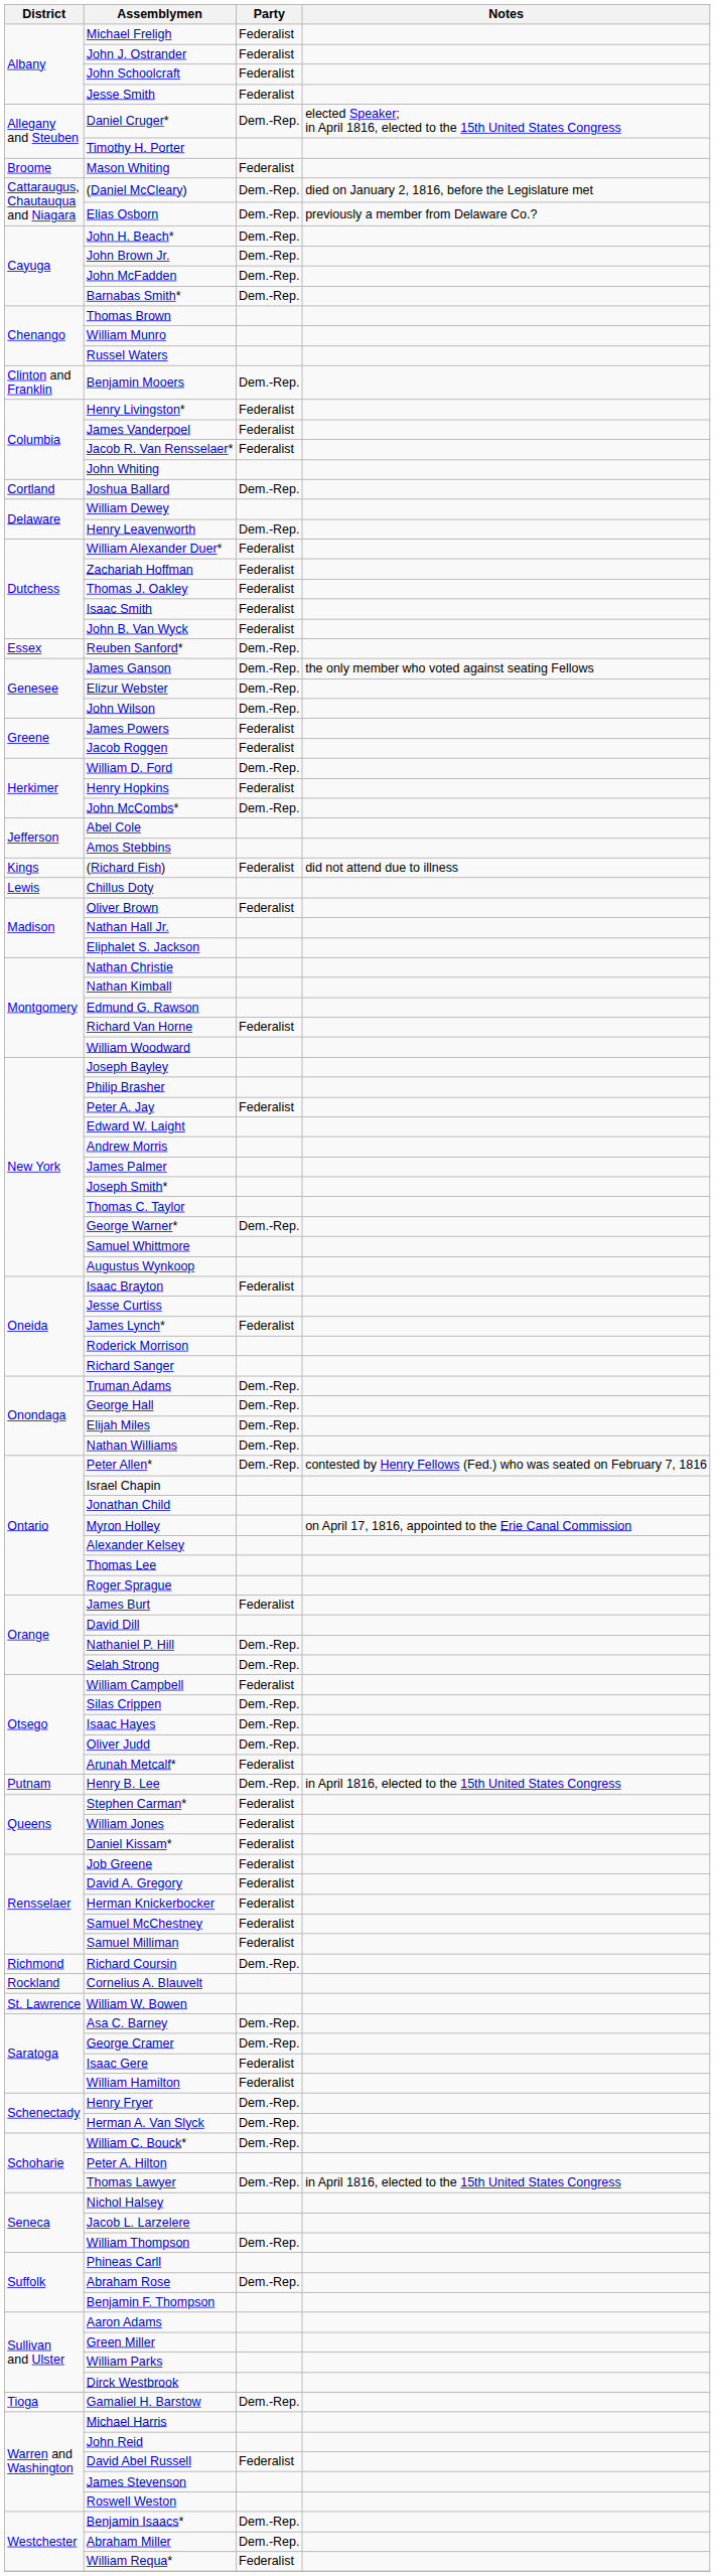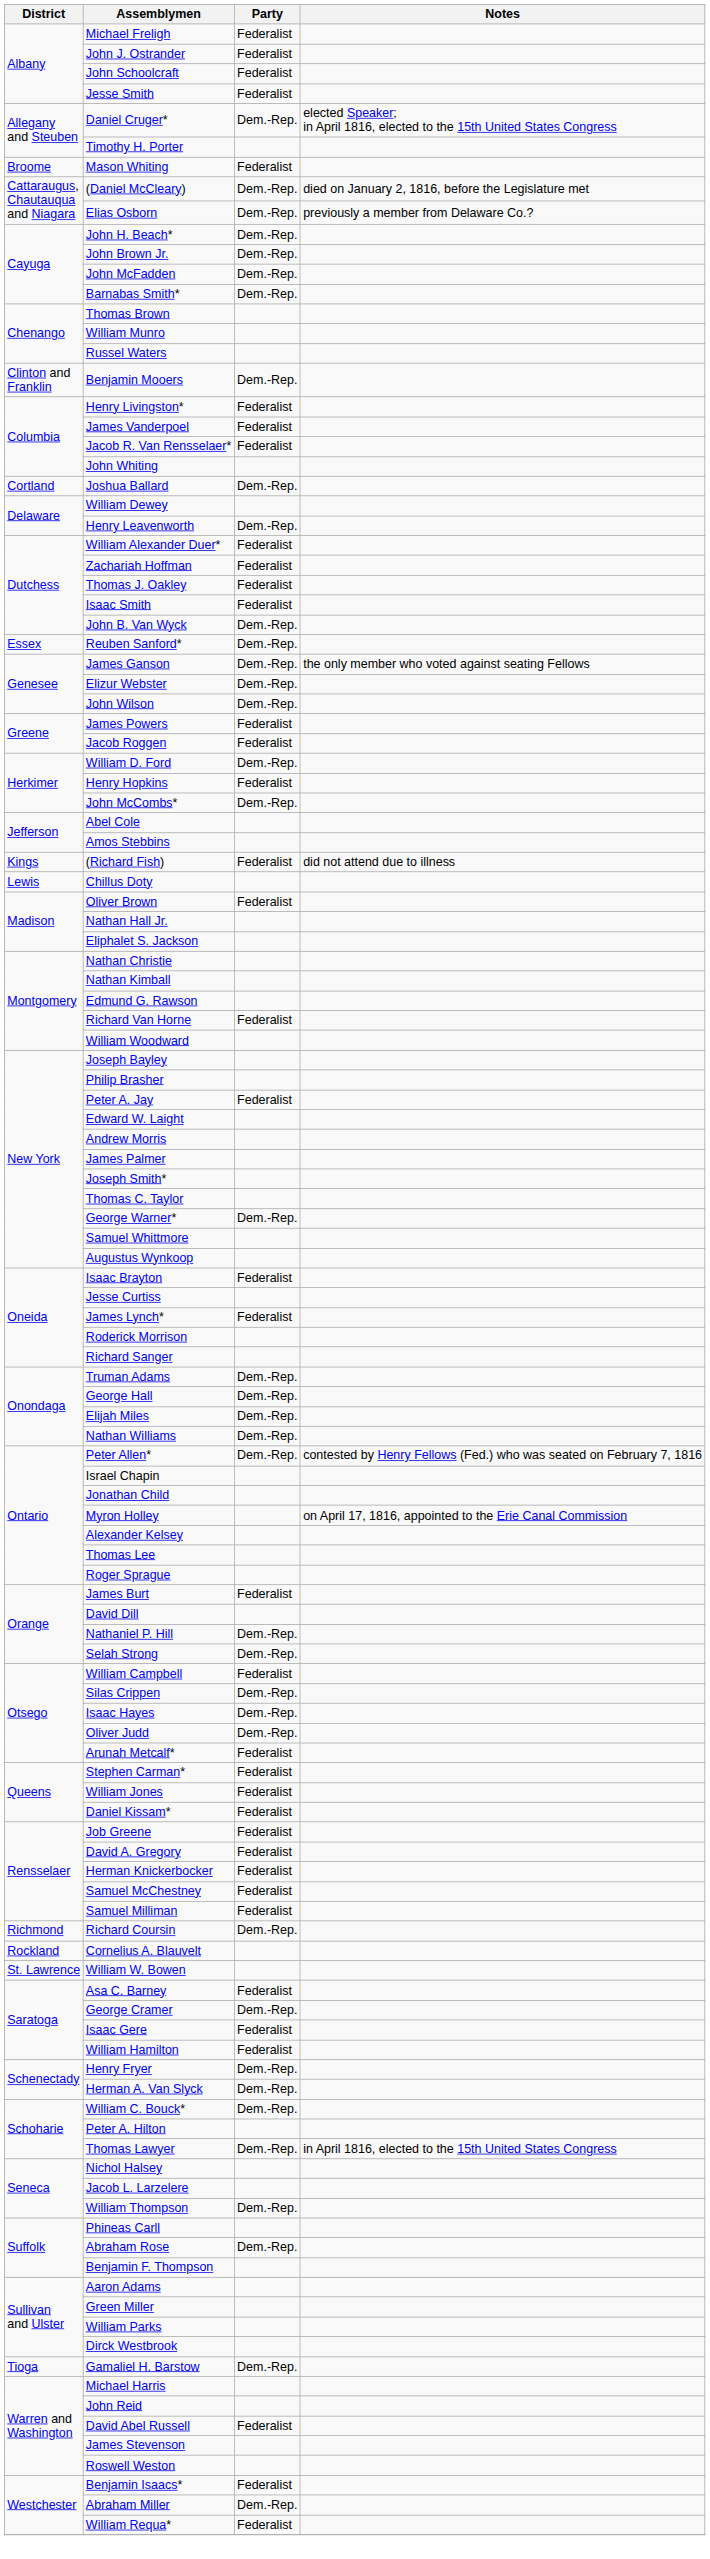John B. Van Wyck | Party: Federalist -> Dem.-Rep.
- row: Putnam | Henry B. Lee | Dem.-Rep. | in April 1816, elected to the 15th United States Congress
Asa C. Barney | Party: Dem.-Rep. -> Federalist
Benjamin Isaacs* | Party: Dem.-Rep. -> Federalist
